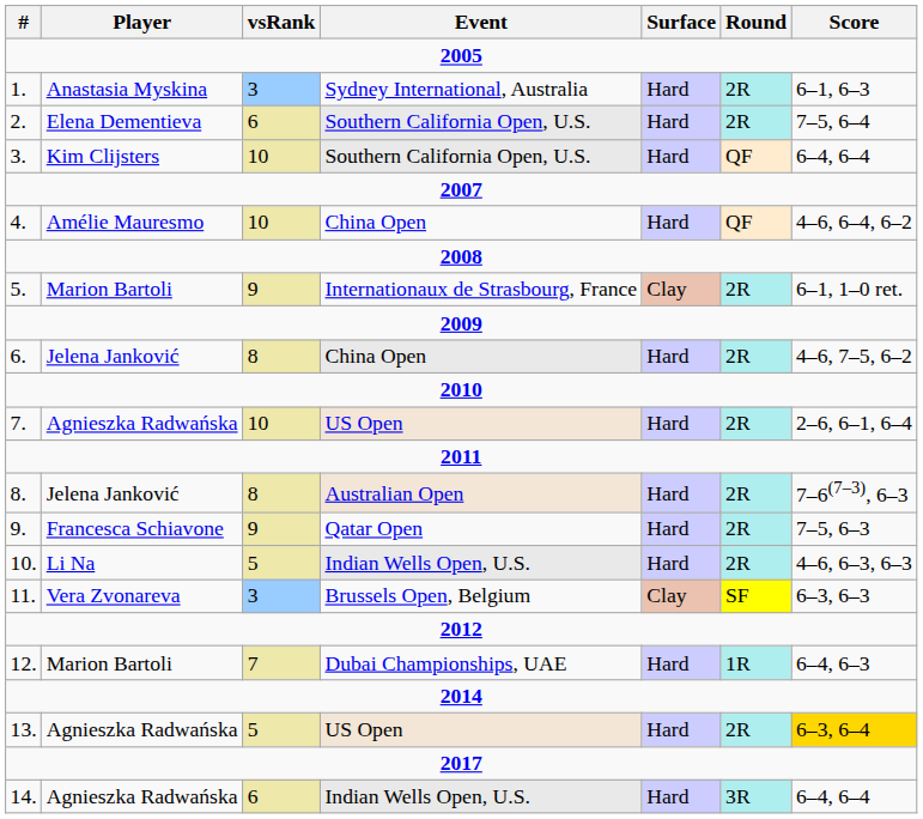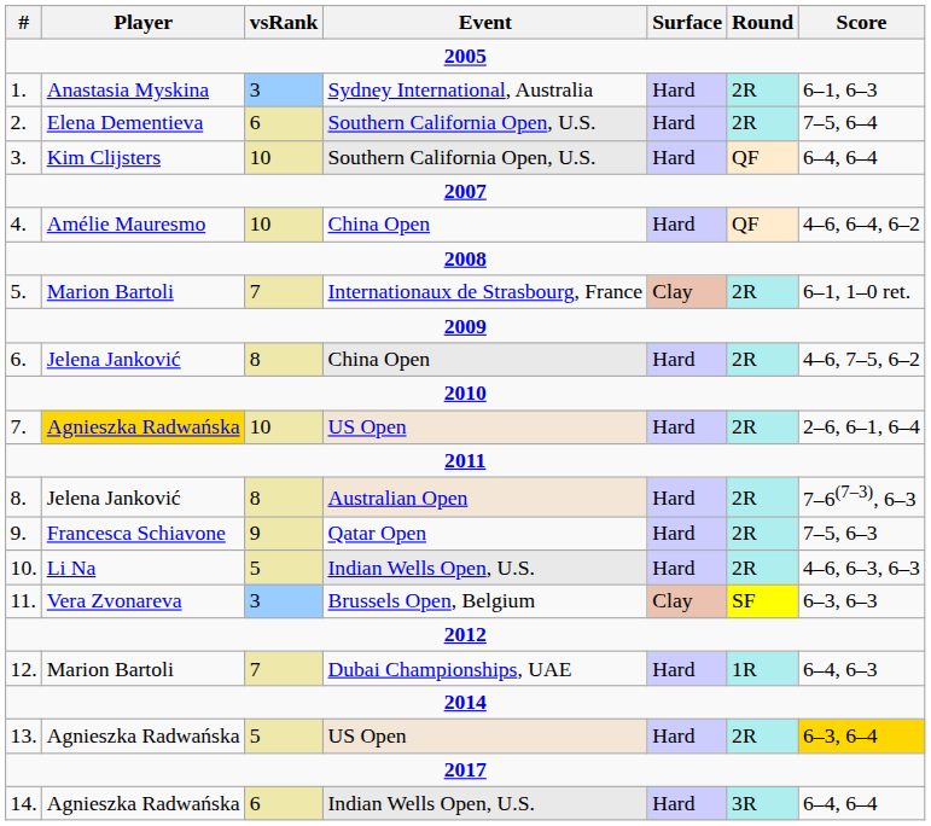5. | vsRank: 9 -> 7
7. | Player: no background -> gold background
